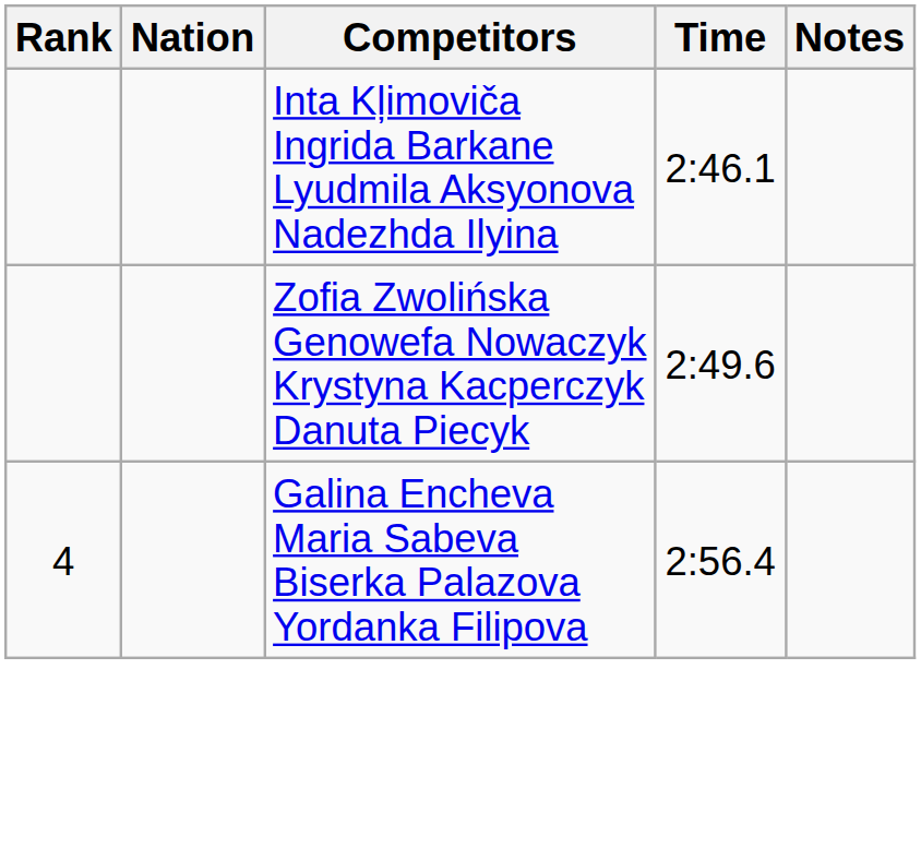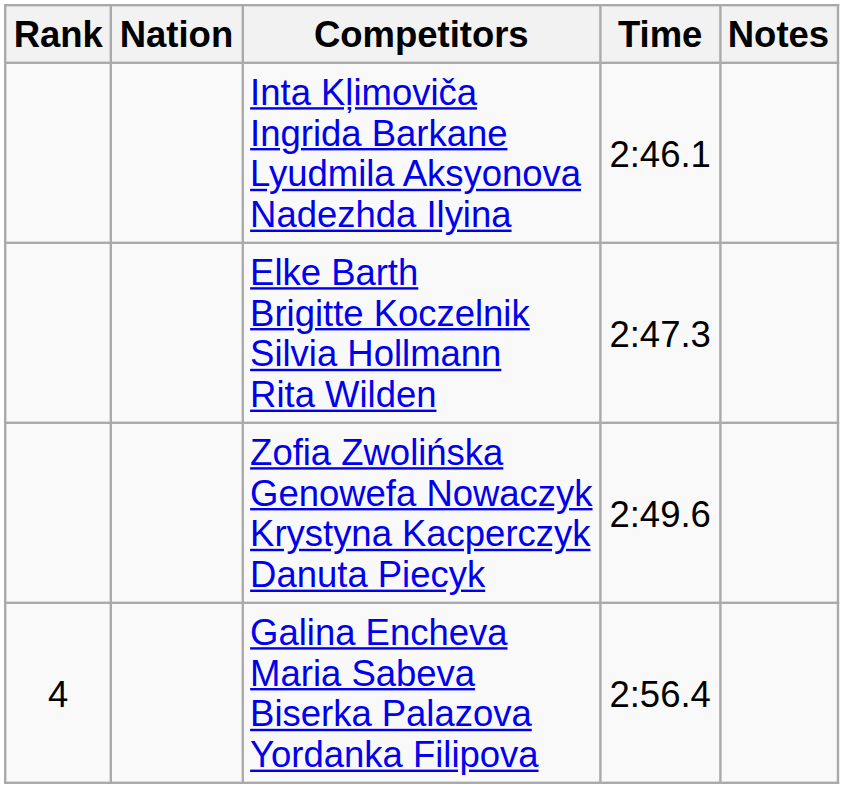+ row: Elke Barth Brigitte Koczelnik Silvia Hollmann Rita Wilden | 2:47.3
